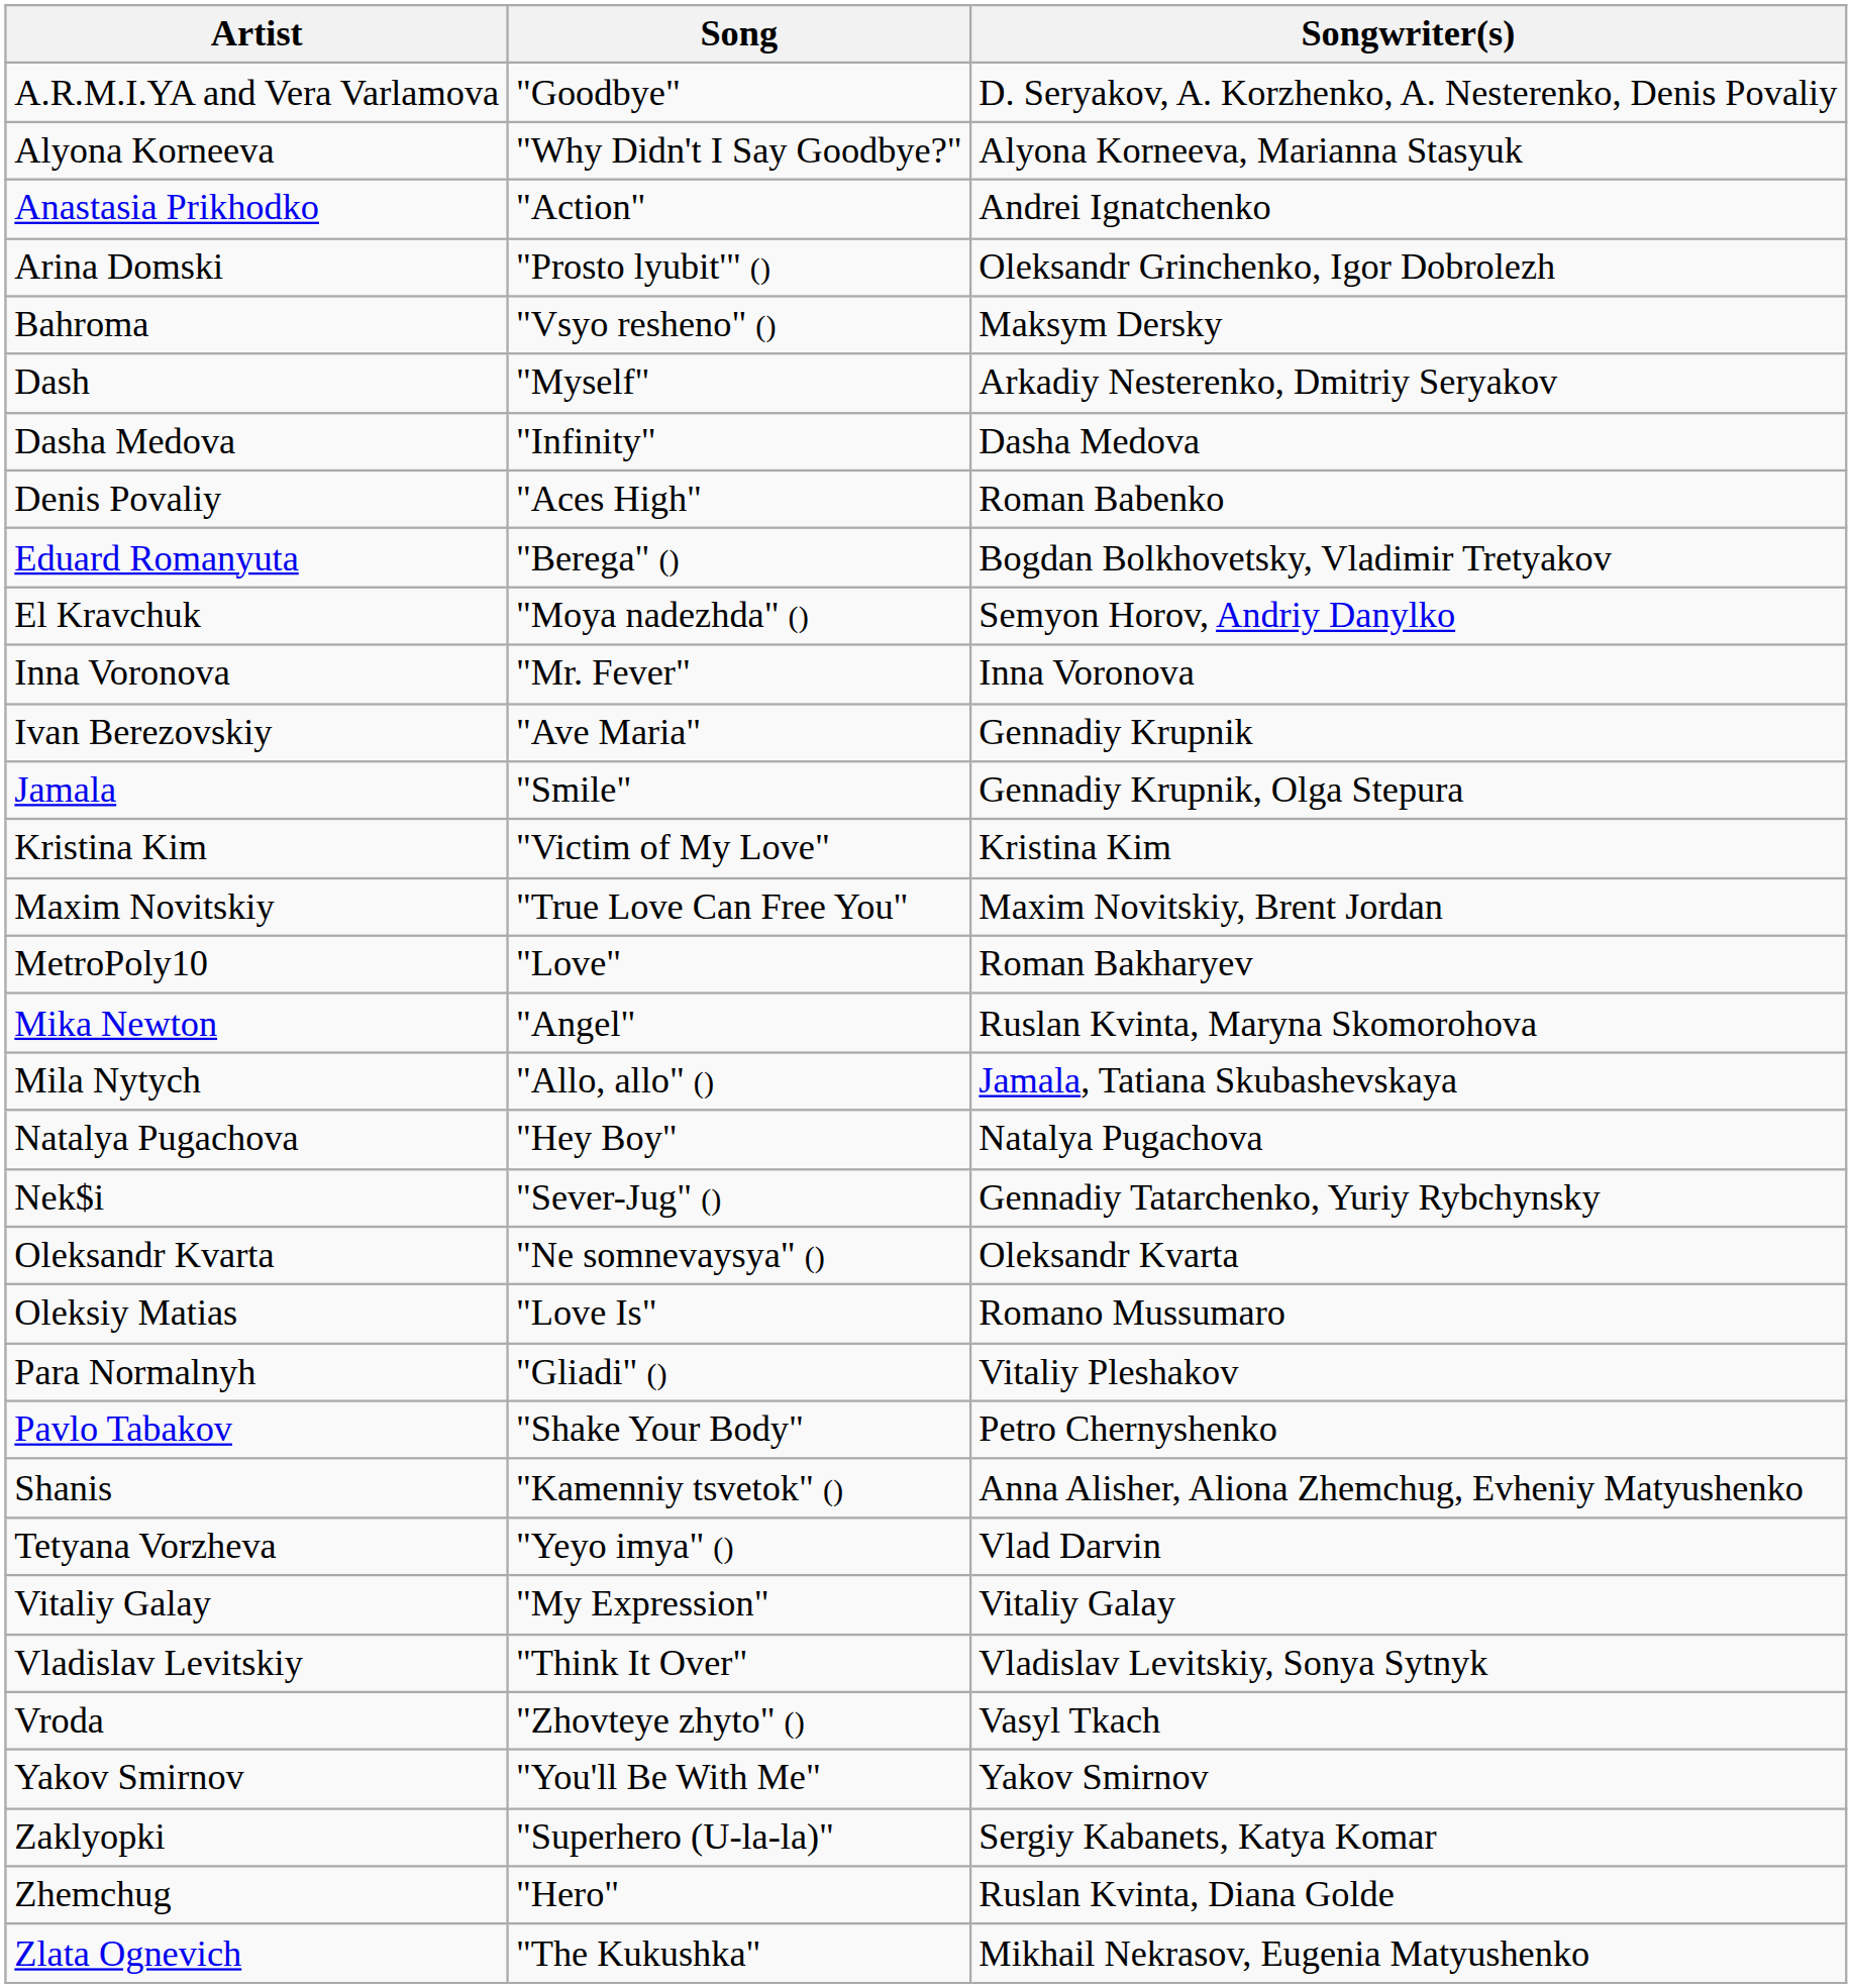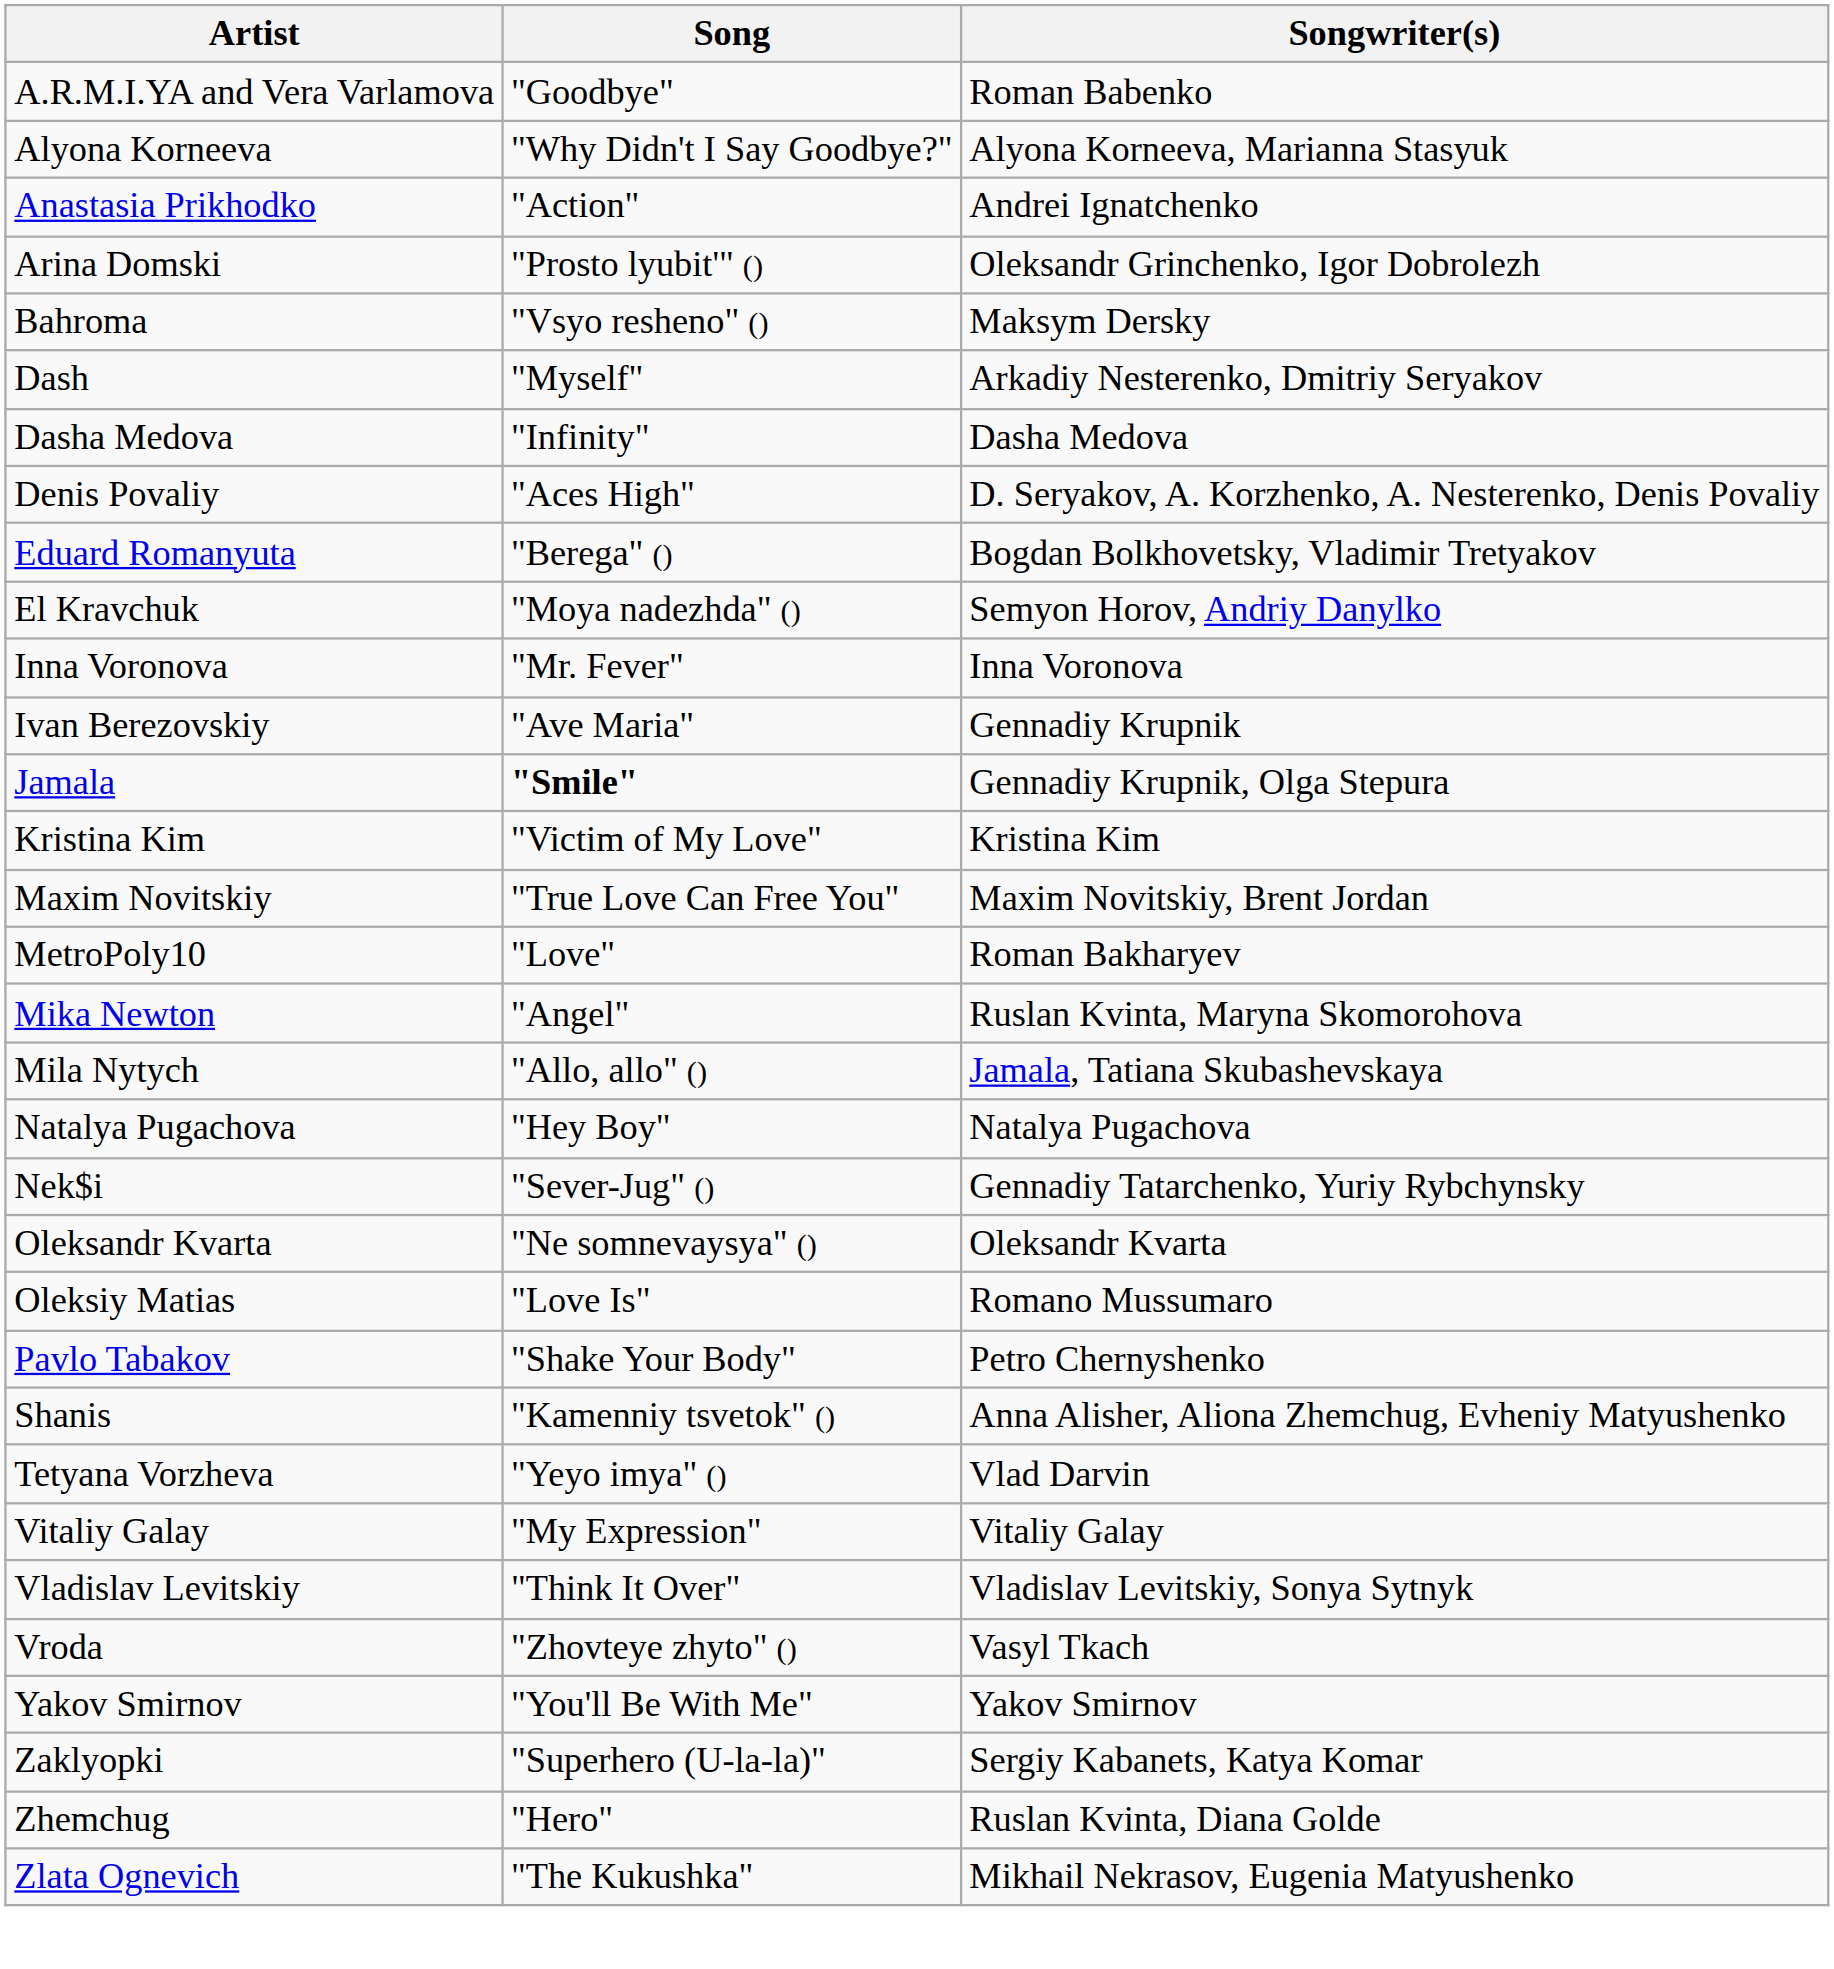A.R.M.I.YA and Vera Varlamova | Songwriter(s): D. Seryakov, A. Korzhenko, A. Nesterenko, Denis Povaliy -> Roman Babenko
Denis Povaliy | Songwriter(s): Roman Babenko -> D. Seryakov, A. Korzhenko, A. Nesterenko, Denis Povaliy
Jamala | Song: normal -> bold
- row: Para Normalnyh | "Gliadi" () | Vitaliy Pleshakov
